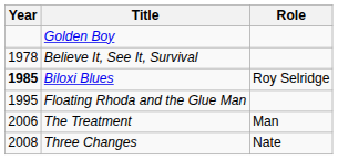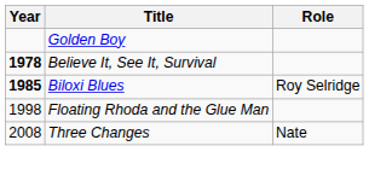Believe It, See It, Survival | Year: normal -> bold
Floating Rhoda and the Glue Man | Year: 1995 -> 1998
- row: 2006 | The Treatment | Man
